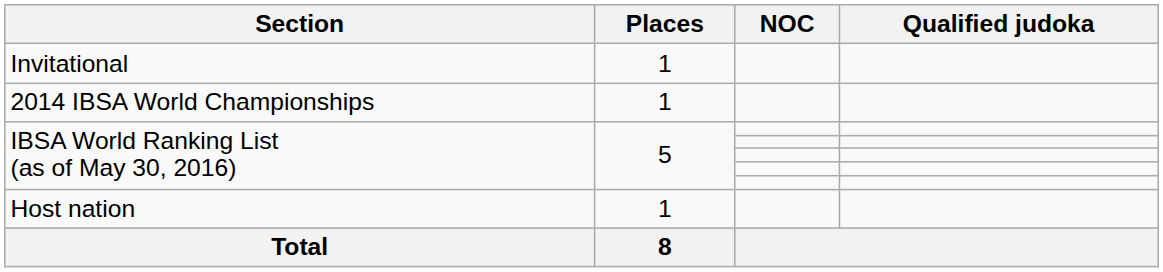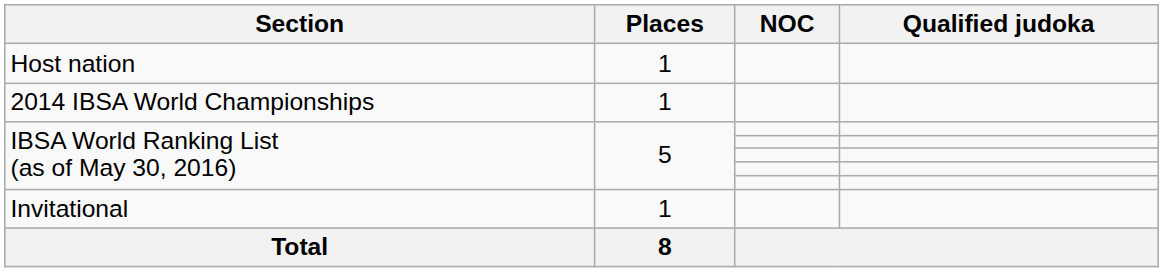rows swapped: Host nation <-> Invitational
